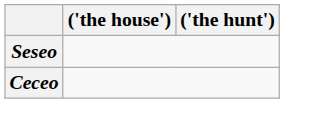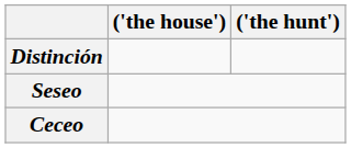+ row: Distinción
